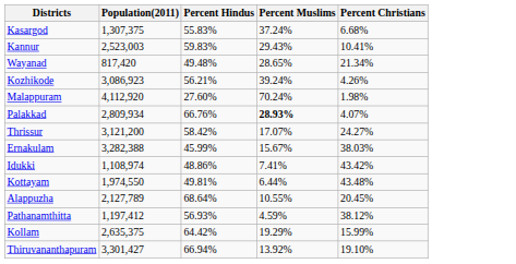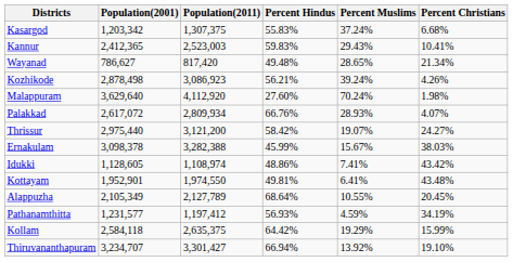+ column: Population(2001) | 1,203,342 | 2,412,365 | 786,627 | 2,878,498 | 3,629,640 | 2,617,072 | 2,975,440 | 3,098,378 | 1,128,605 | 1,952,901 | 2,105,349 | 1,231,577 | 2,584,118 | 3,234,707
Palakkad | Percent Muslims: bold -> normal
Thrissur | Percent Muslims: 17.07% -> 19.07%
Kottayam | Percent Muslims: 6.44% -> 6.41%
Pathanamthitta | Percent Christians: 38.12% -> 34.19%
